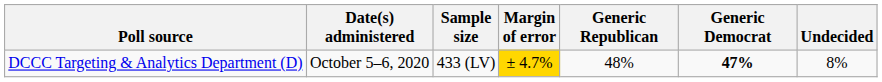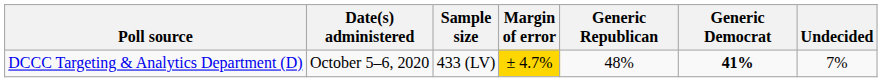DCCC Targeting & Analytics Department (D) | Generic Democrat: 47% -> 41%
DCCC Targeting & Analytics Department (D) | Undecided: 8% -> 7%
